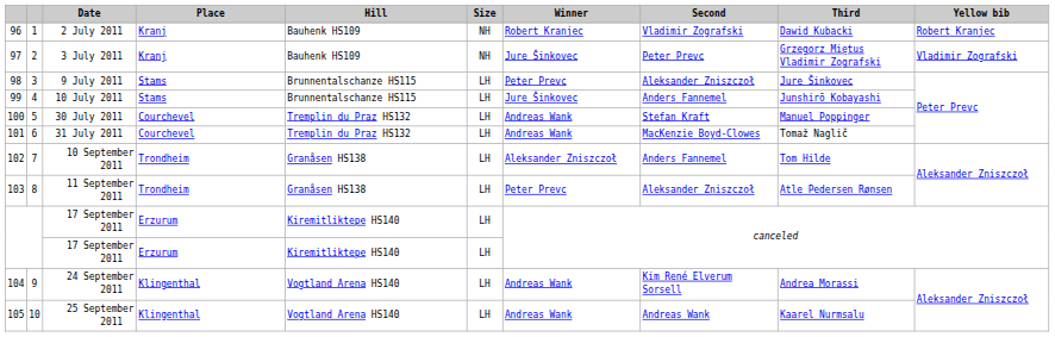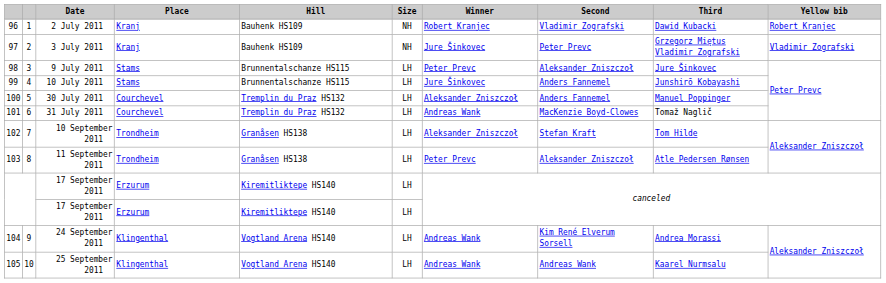30 July 2011 | Winner: Andreas Wank -> Aleksander Zniszczoł
30 July 2011 | Second: Stefan Kraft -> Anders Fannemel
10 September 2011 | Second: Anders Fannemel -> Stefan Kraft
